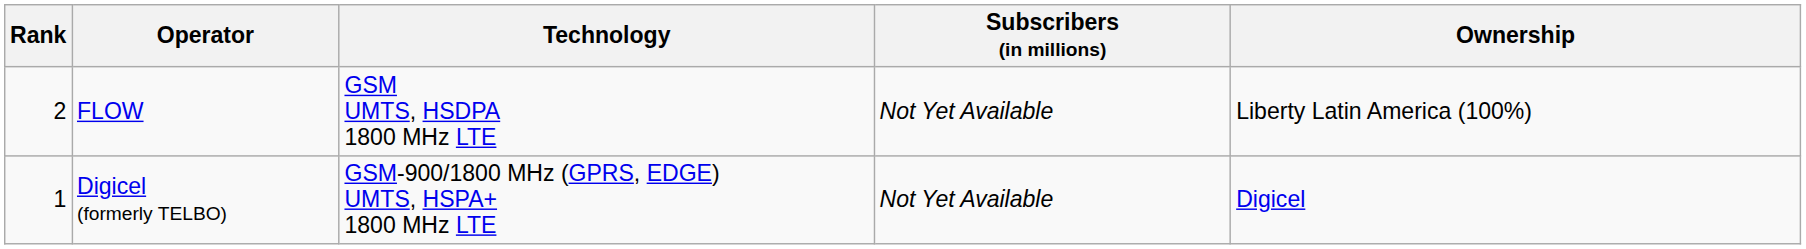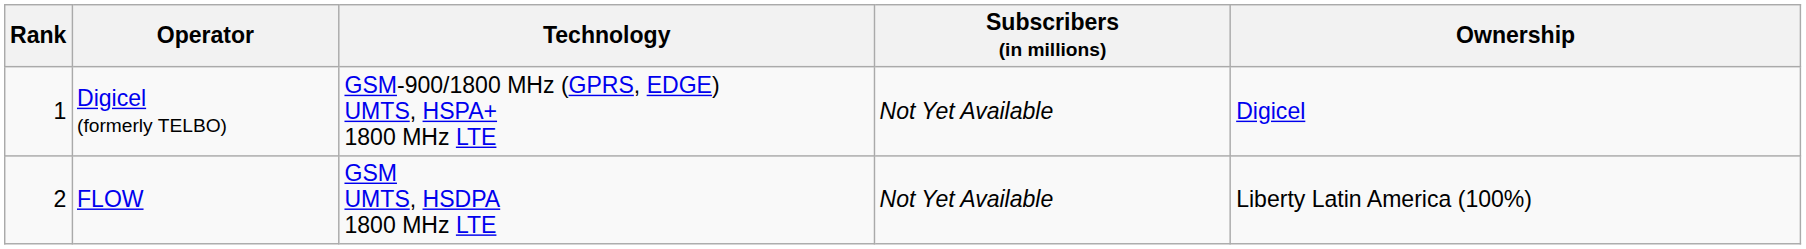rows swapped: Digicel (formerly TELBO) <-> FLOW
